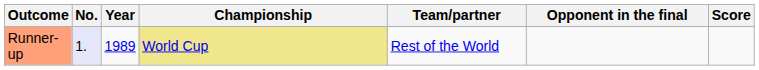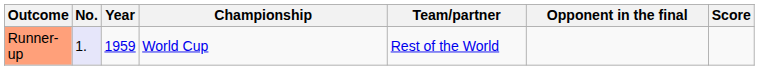Runner-up | Year: 1989 -> 1959
Runner-up | Championship: khaki background -> no background
